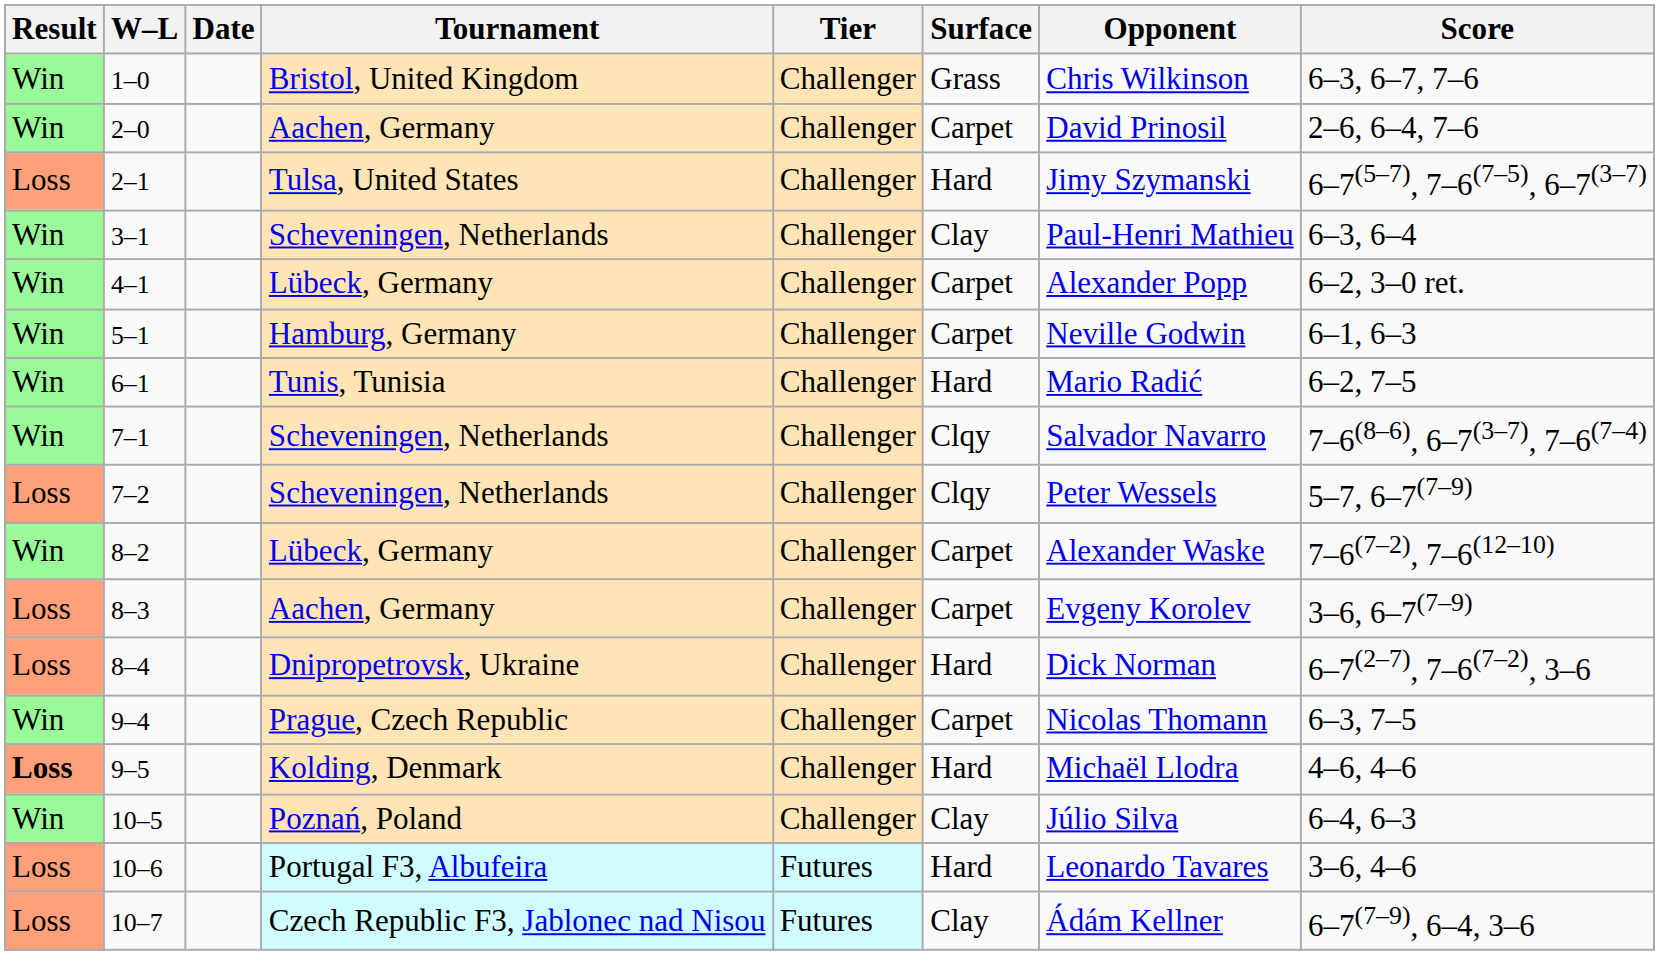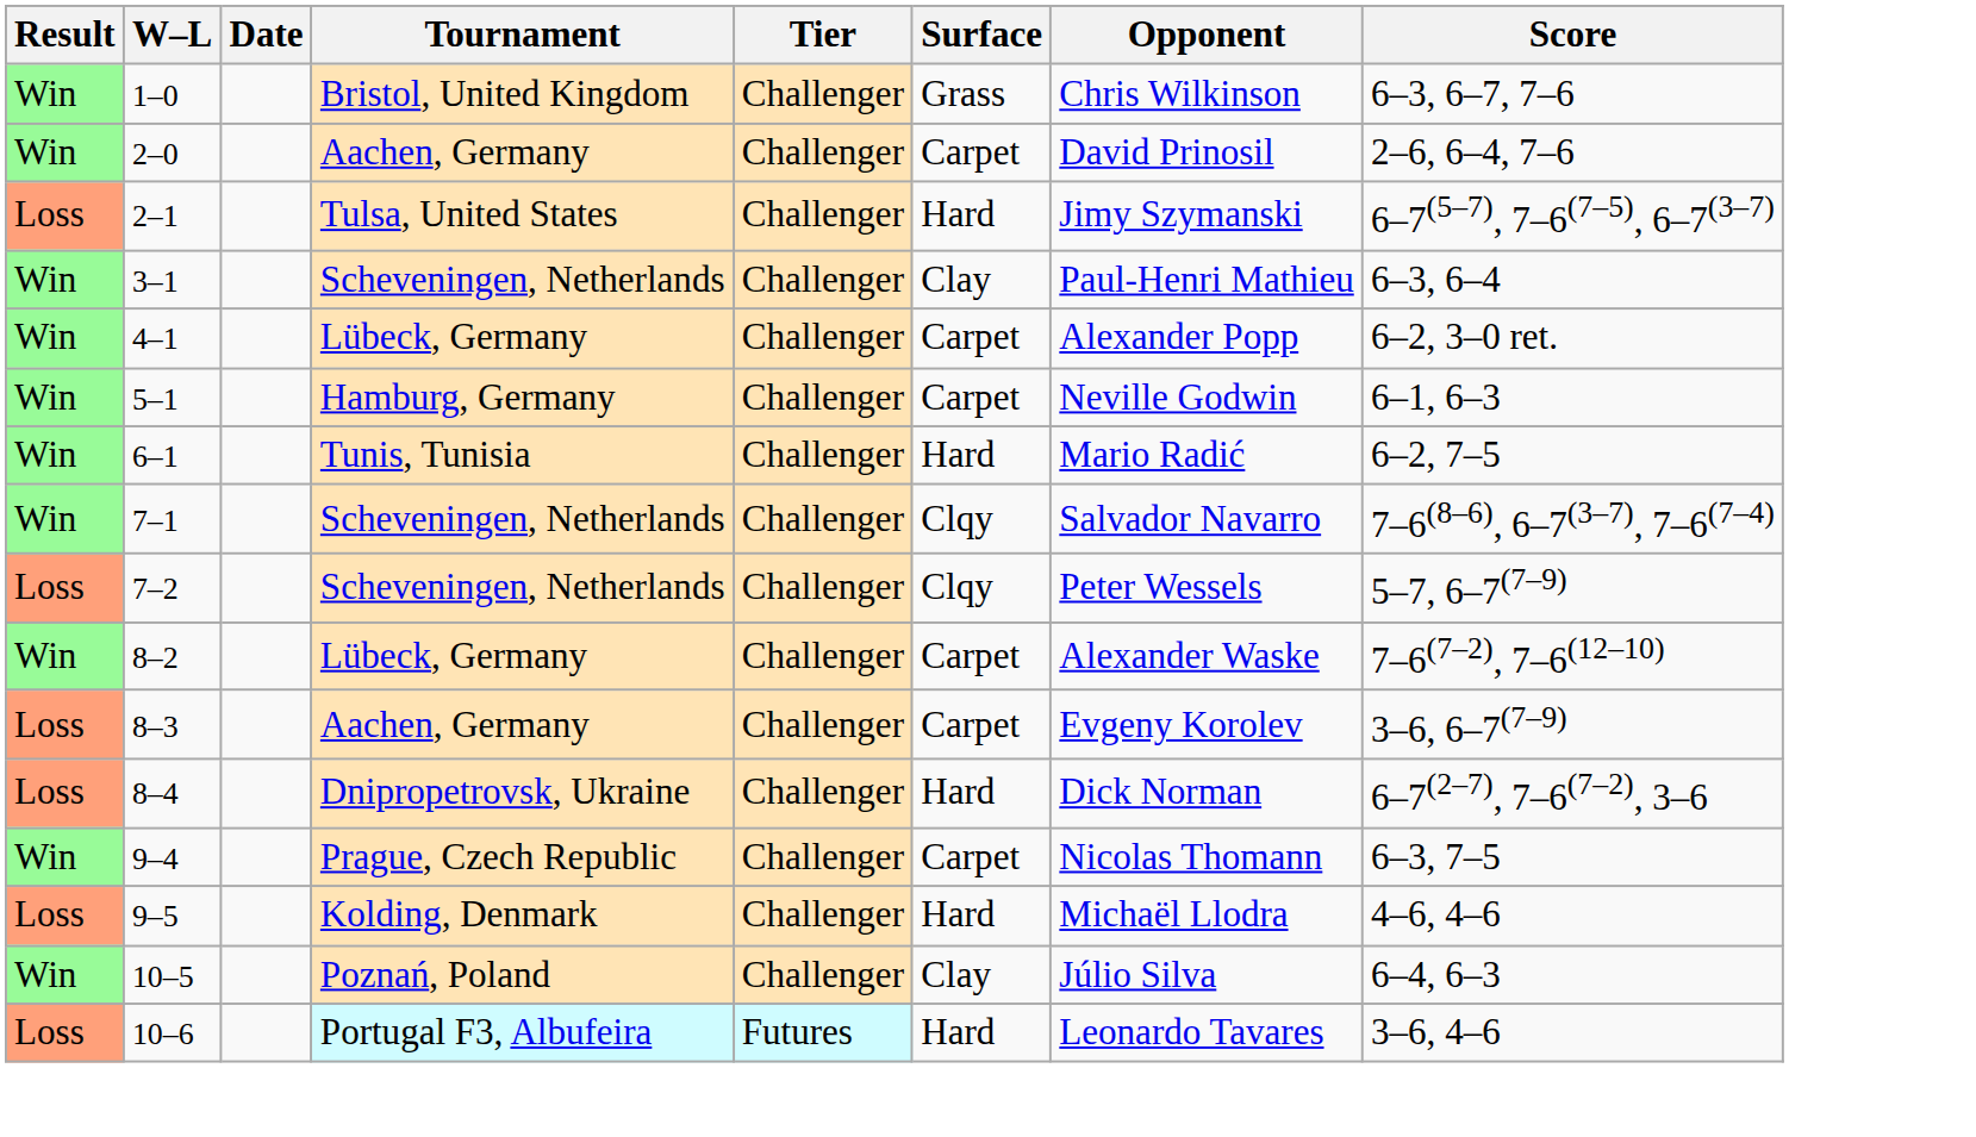9–5 | Result: bold -> normal
- row: Loss | 10–7 | Czech Republic F3, Jablonec nad Nisou | Futures | Clay | Ádám Kellner | 6–7(7–9), 6–4, 3–6
